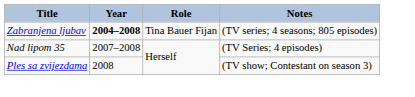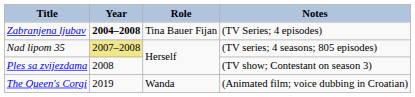Zabranjena ljubav | Notes: (TV series; 4 seasons; 805 episodes) -> (TV Series; 4 episodes)
Nad lipom 35 | Year: no background -> khaki background
Nad lipom 35 | Notes: (TV Series; 4 episodes) -> (TV series; 4 seasons; 805 episodes)
+ row: The Queen's Corgi | 2019 | Wanda | (Animated film; voice dubbing in Croatian)
